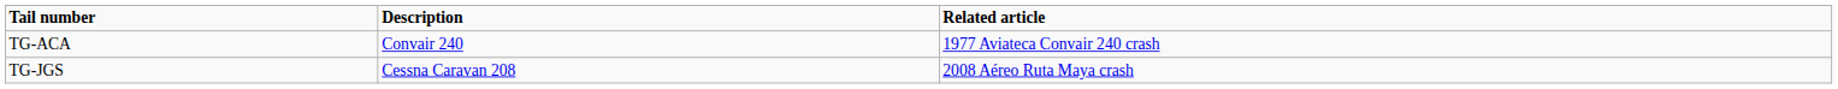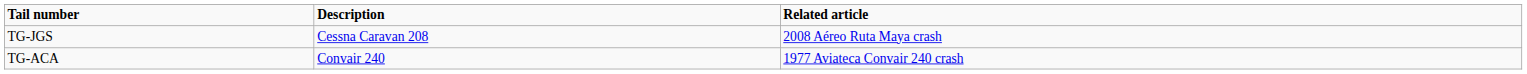rows swapped: TG-ACA <-> TG-JGS
